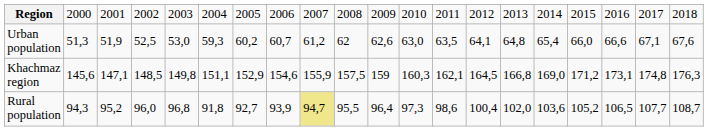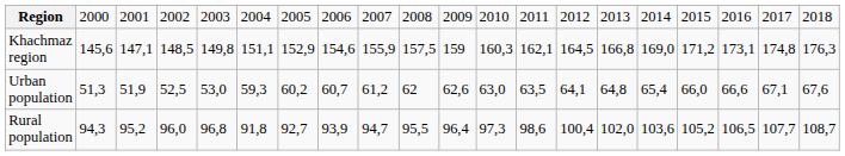rows swapped: Khachmaz region <-> Urban population
Rural population | column 9: khaki background -> no background
